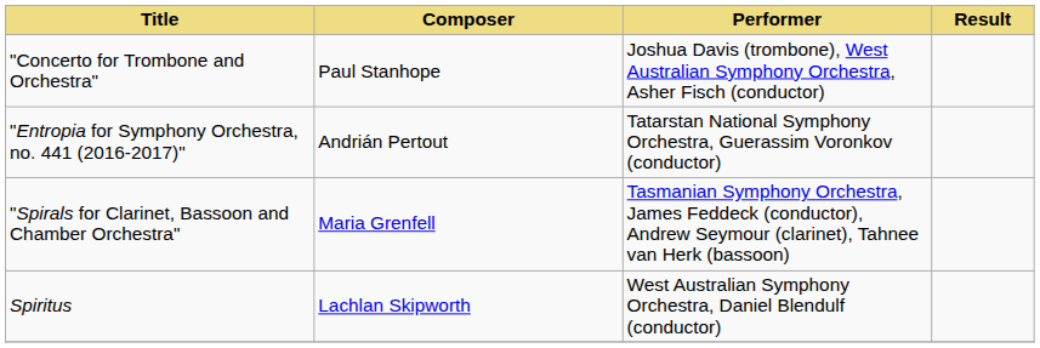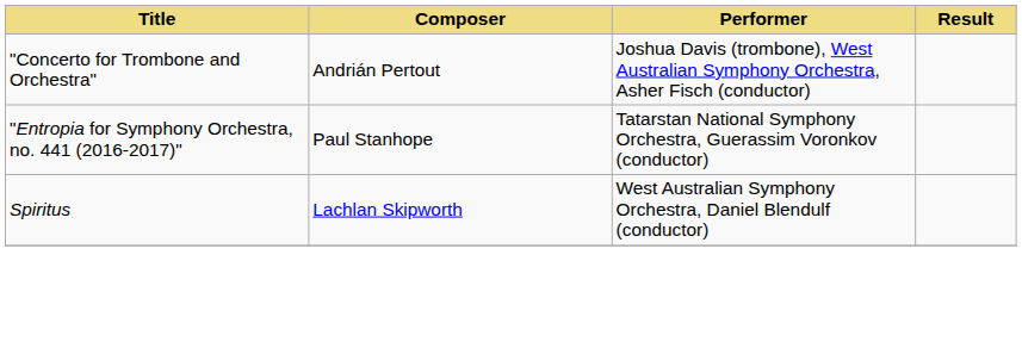"Concerto for Trombone and Orchestra" | Composer: Paul Stanhope -> Andrián Pertout
"Entropia for Symphony Orchestra, no. 441 (2016-2017)" | Composer: Andrián Pertout -> Paul Stanhope
- row: "Spirals for Clarinet, Bassoon and Chamber Orchestra" | Maria Grenfell | Tasmanian Symphony Orchestra, James Feddeck (conductor), Andrew Seymour (clarinet), Tahnee van Herk (bassoon)
